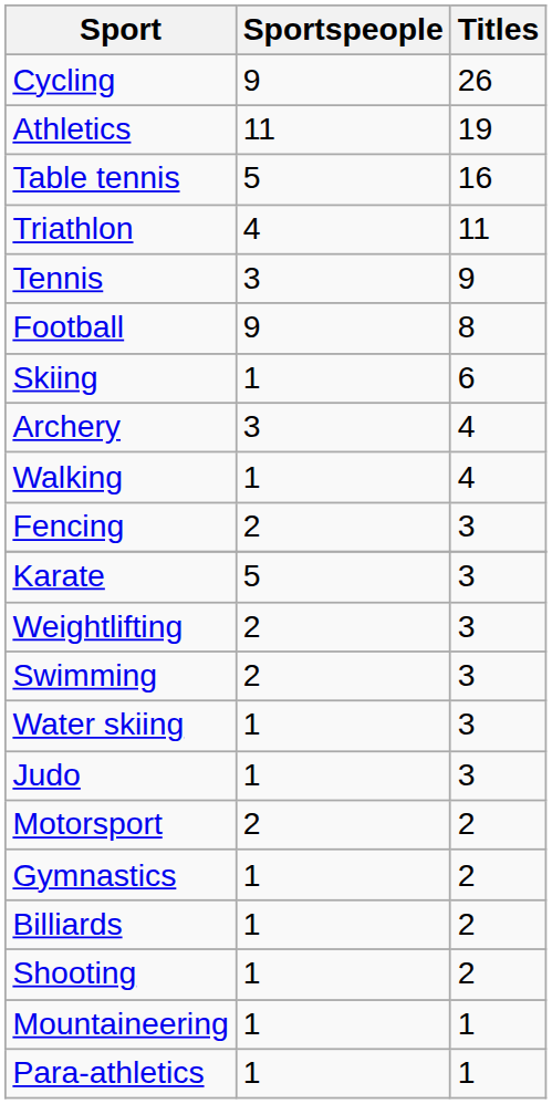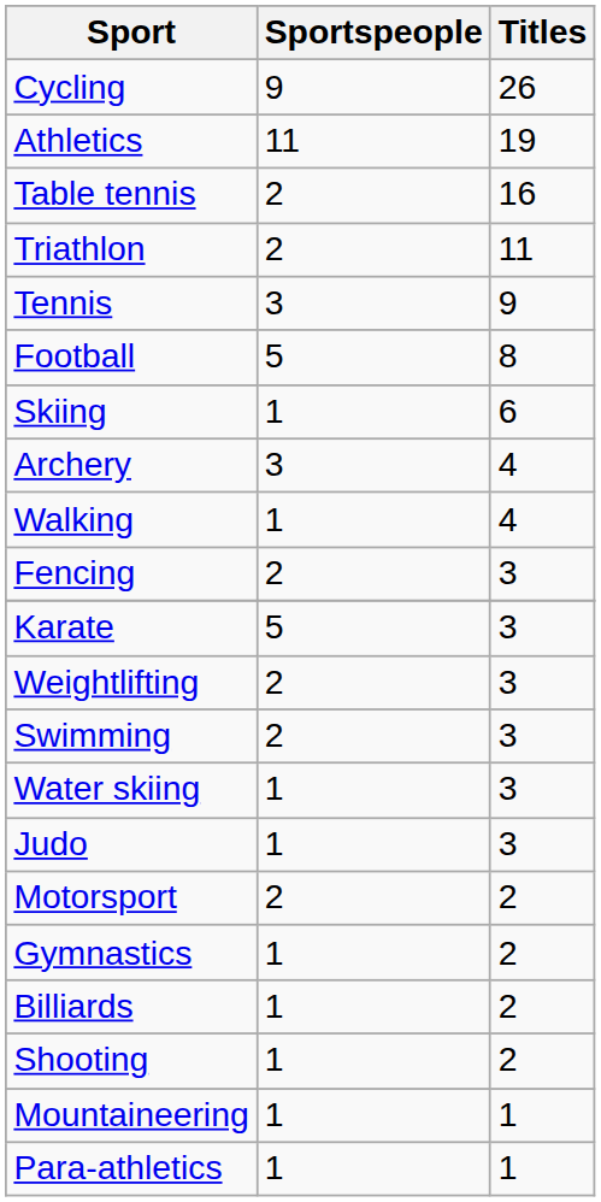Table tennis | Sportspeople: 5 -> 2
Triathlon | Sportspeople: 4 -> 2
Football | Sportspeople: 9 -> 5
